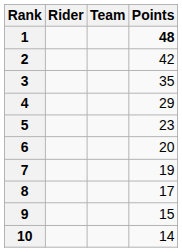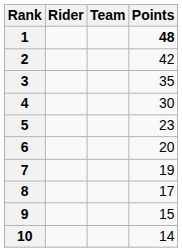4 | Points: 29 -> 30
